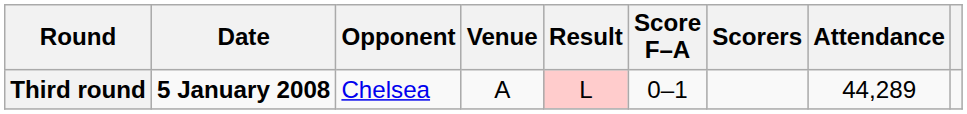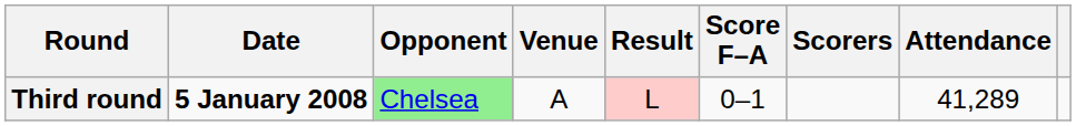Third round | Opponent: no background -> lightgreen background
Third round | Attendance: 44,289 -> 41,289
